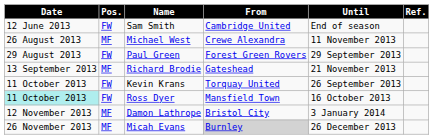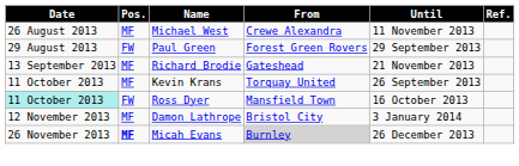- row: 12 June 2013 | FW | Sam Smith | Cambridge United | End of season
Kevin Krans | Pos.: FW -> MF
Micah Evans | Pos.: normal -> bold
